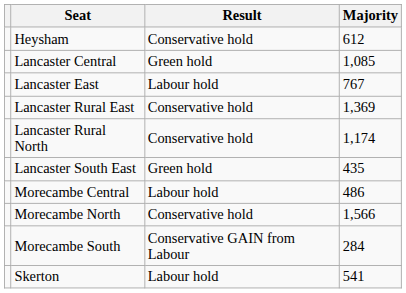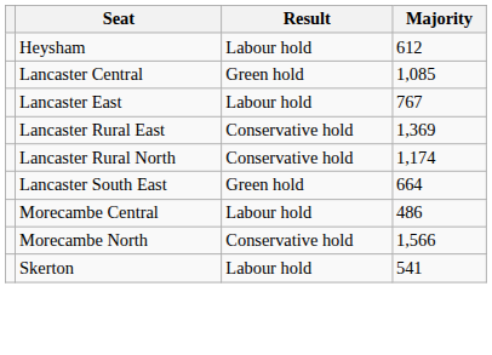Heysham | Result: Conservative hold -> Labour hold
Lancaster South East | Majority: 435 -> 664
- row: Morecambe South | Conservative GAIN from Labour | 284
